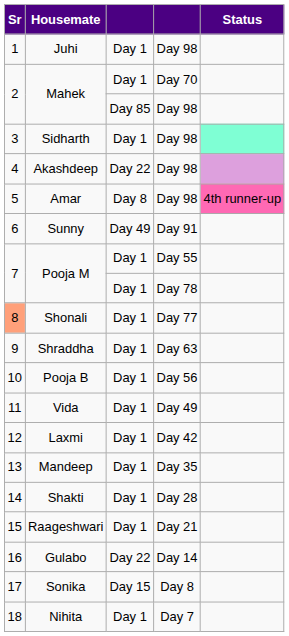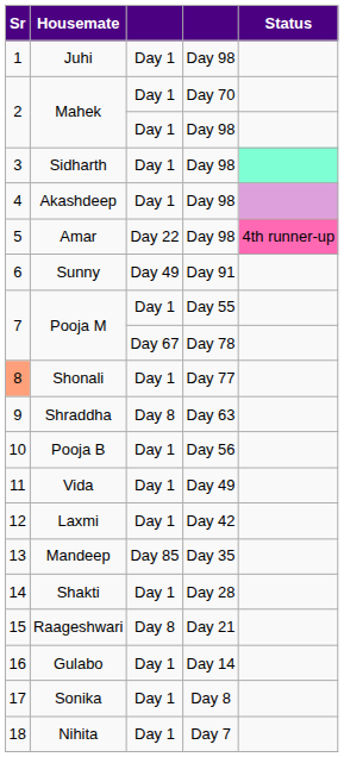Mahek / Day 98 | column 3: Day 85 -> Day 1
Akashdeep | column 3: Day 22 -> Day 1
Amar | column 3: Day 8 -> Day 22
Pooja M / Day 78 | column 3: Day 1 -> Day 67
Shraddha | column 3: Day 1 -> Day 8
Mandeep | column 3: Day 1 -> Day 85
Raageshwari | column 3: Day 1 -> Day 8
Gulabo | column 3: Day 22 -> Day 1
Sonika | column 3: Day 15 -> Day 1
